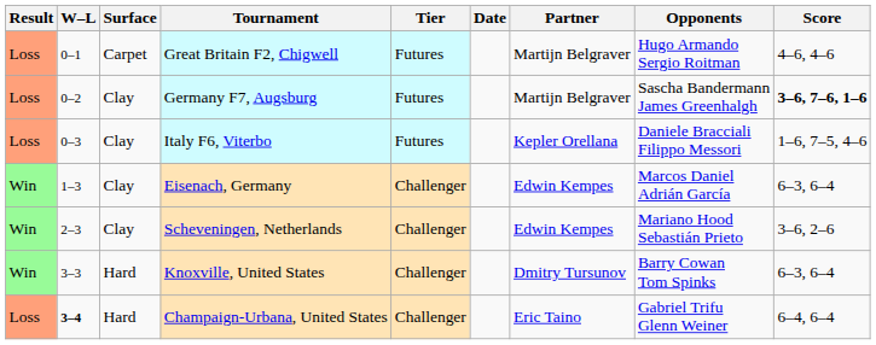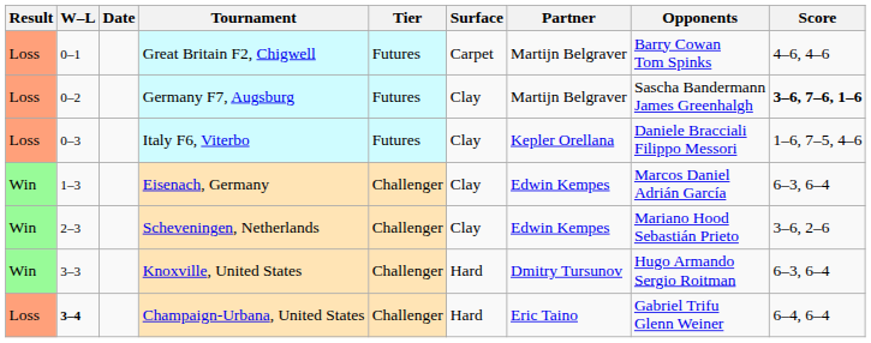columns swapped: Date <-> Surface
Great Britain F2, Chigwell | Opponents: Hugo Armando Sergio Roitman -> Barry Cowan Tom Spinks
Knoxville, United States | Opponents: Barry Cowan Tom Spinks -> Hugo Armando Sergio Roitman
